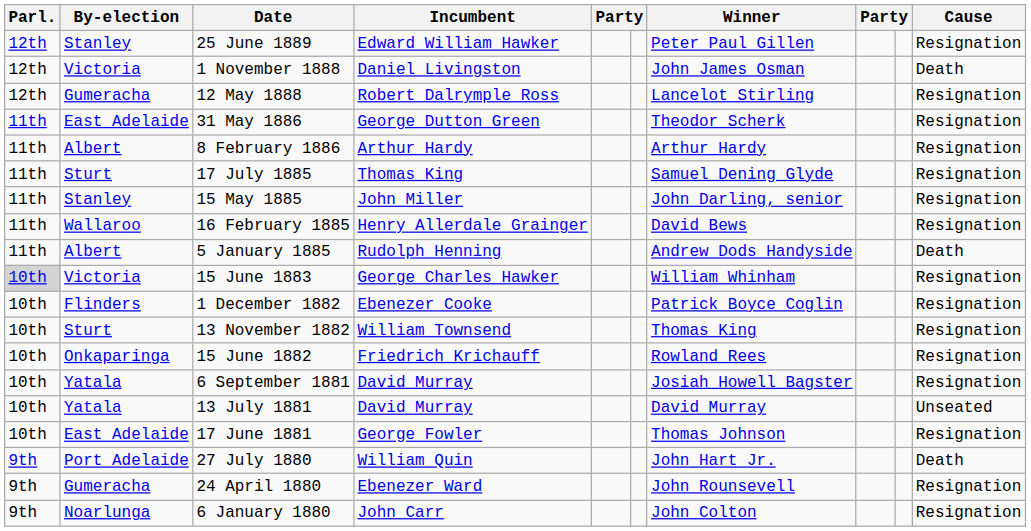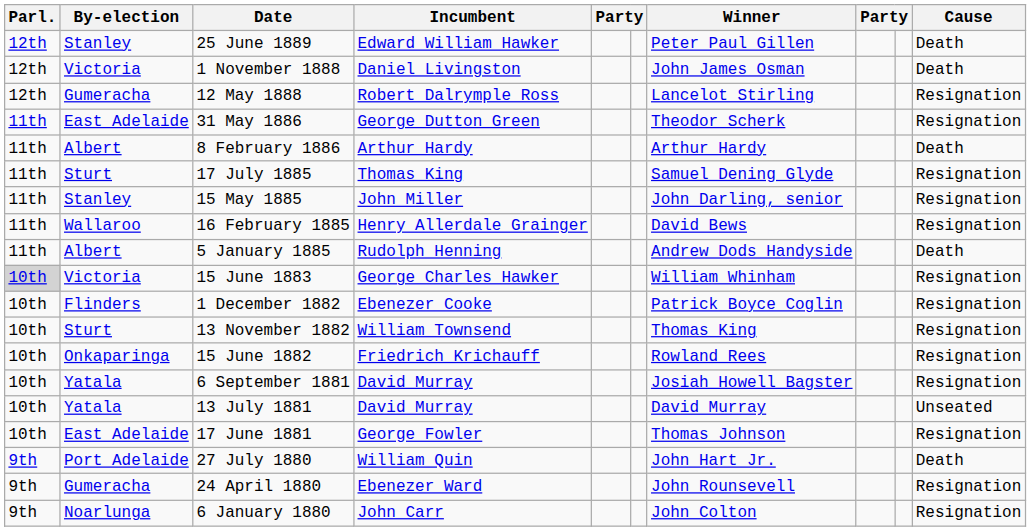25 June 1889 | Cause: Resignation -> Death
8 February 1886 | Cause: Resignation -> Death
